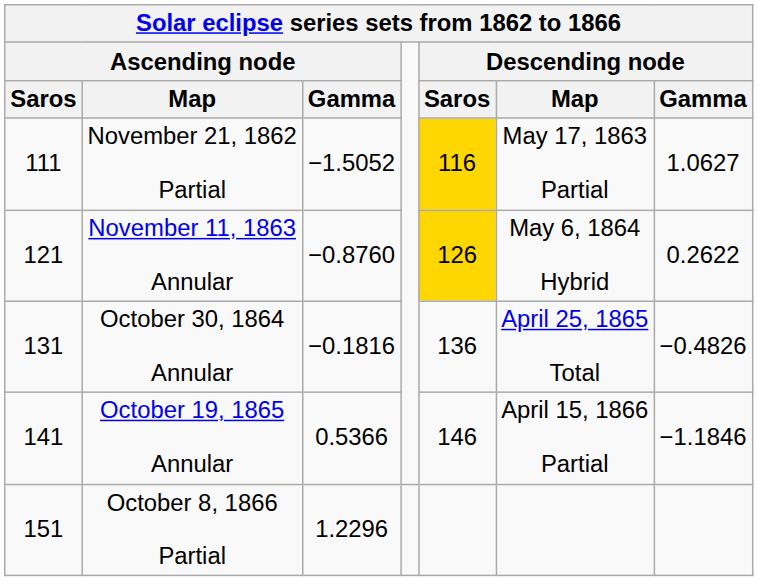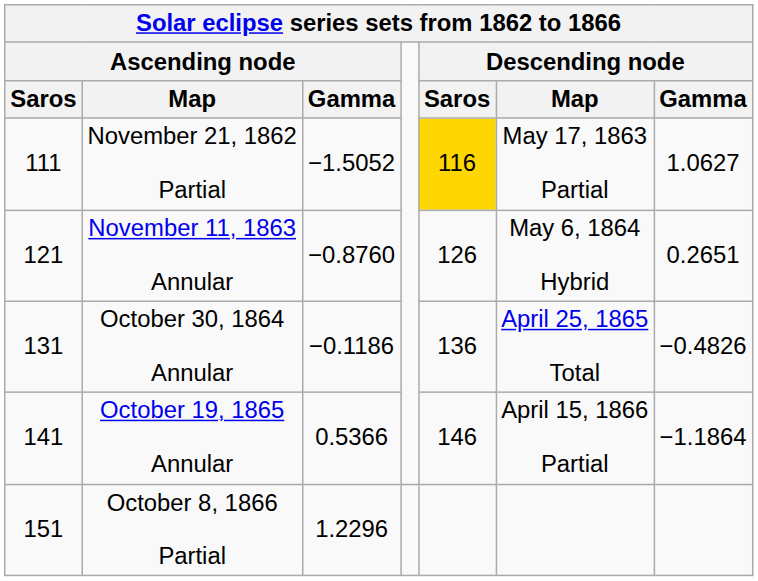November 11, 1863 Annular | Descending node / Saros: gold background -> no background
November 11, 1863 Annular | Descending node / Gamma: 0.2622 -> 0.2651
October 30, 1864 Annular | Ascending node / Gamma: −0.1816 -> −0.1186
October 19, 1865 Annular | Descending node / Gamma: −1.1846 -> −1.1864
